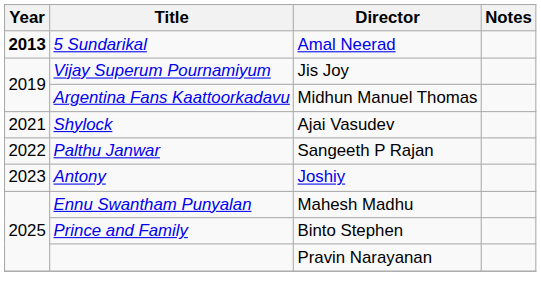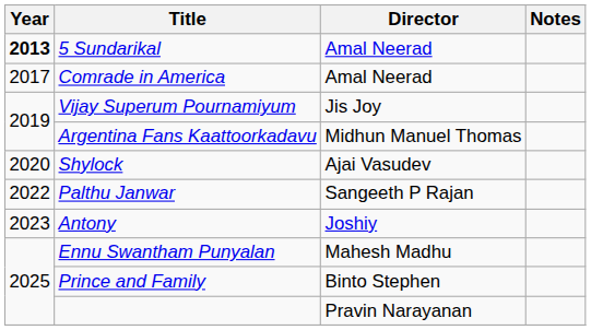+ row: 2017 | Comrade in America | Amal Neerad
Shylock | Year: 2021 -> 2020
